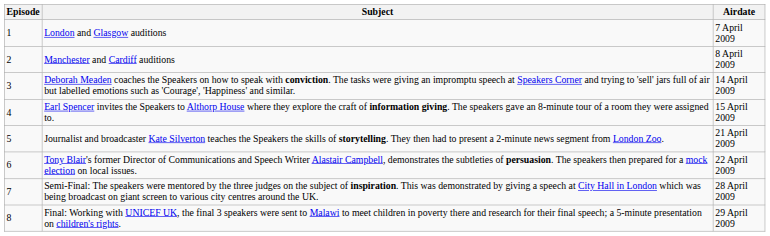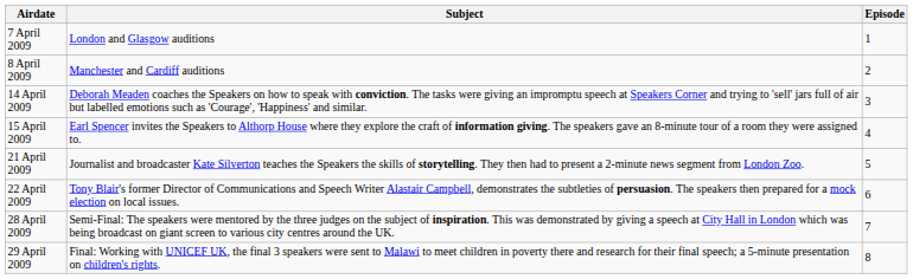columns swapped: Episode <-> Airdate
